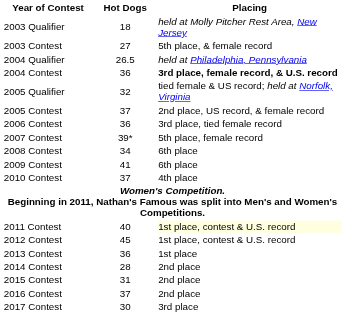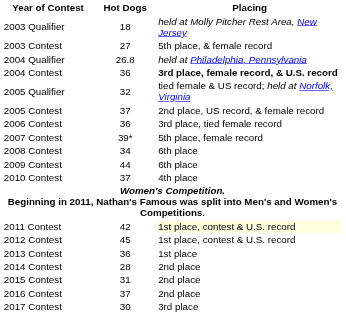2004 Qualifier | Hot Dogs: 26.5 -> 26.8
2009 Contest | Hot Dogs: 41 -> 44
2011 Contest | Hot Dogs: 40 -> 42
